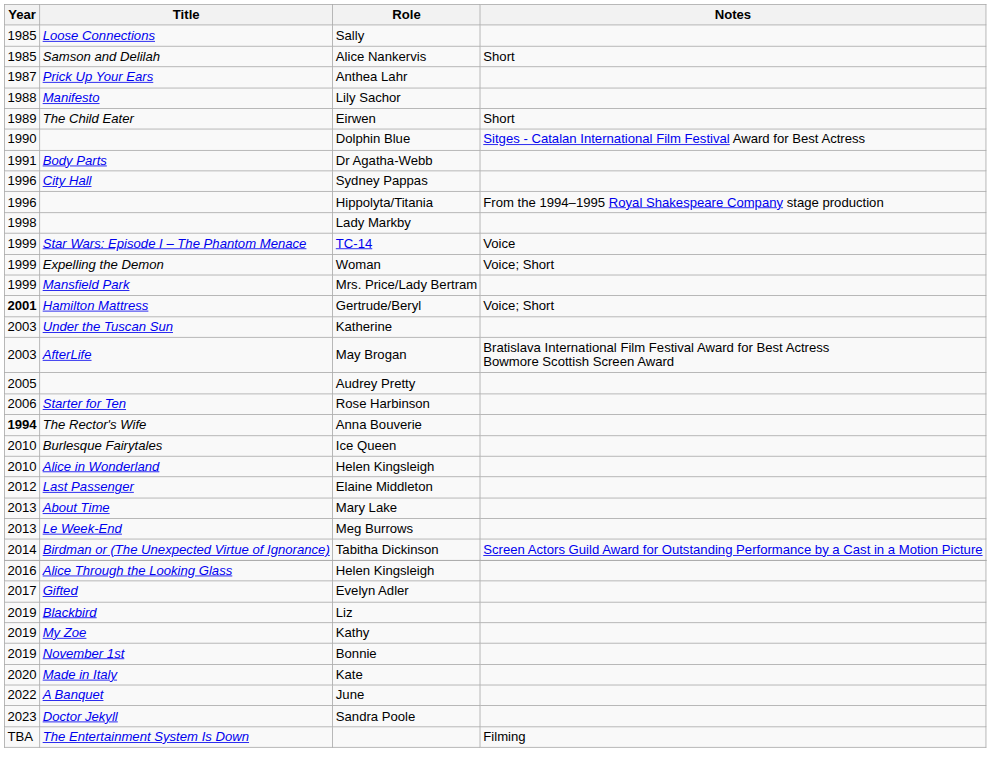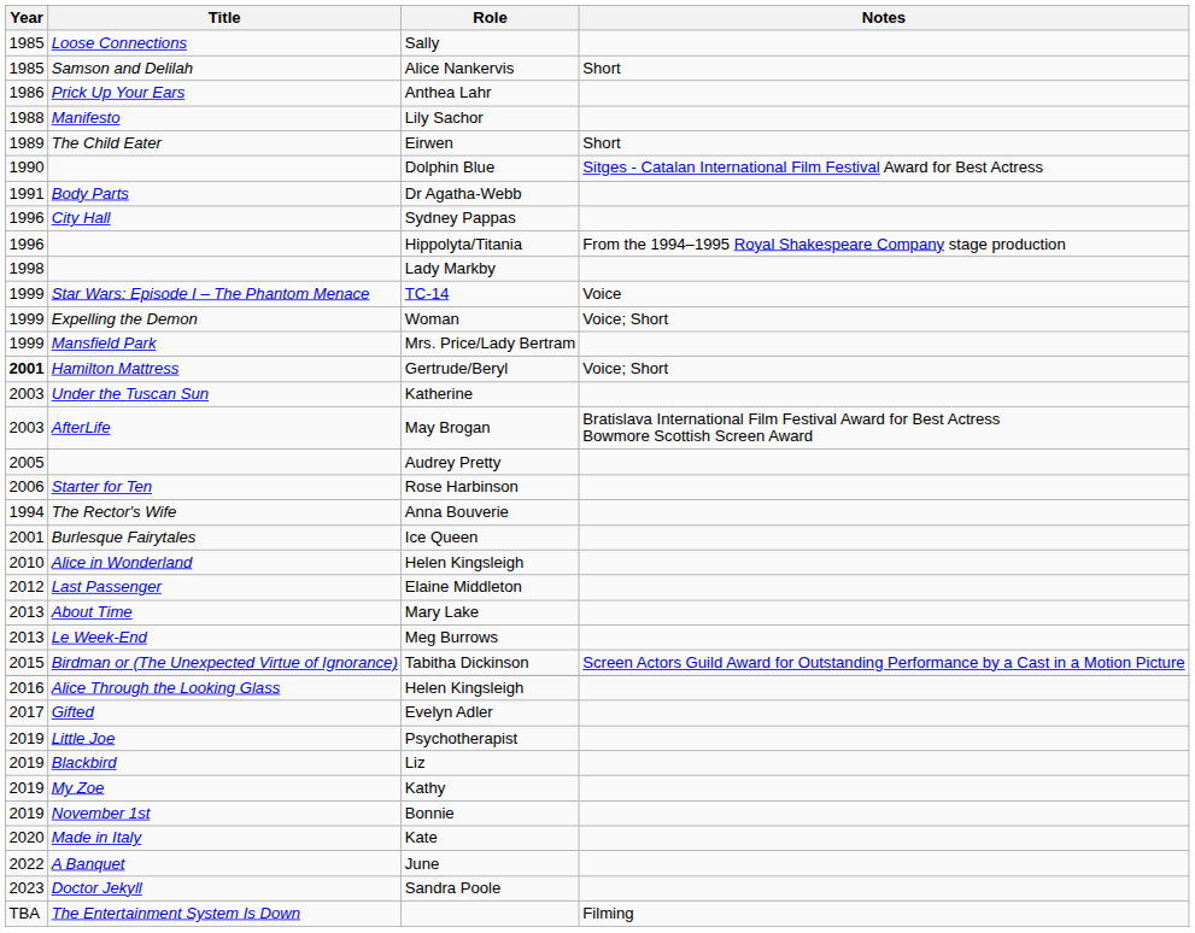Anthea Lahr | Year: 1987 -> 1986
Anna Bouverie | Year: bold -> normal
Ice Queen | Year: 2010 -> 2001
Tabitha Dickinson | Year: 2014 -> 2015
+ row: 2019 | Little Joe | Psychotherapist
